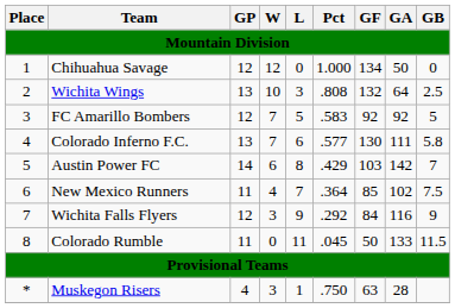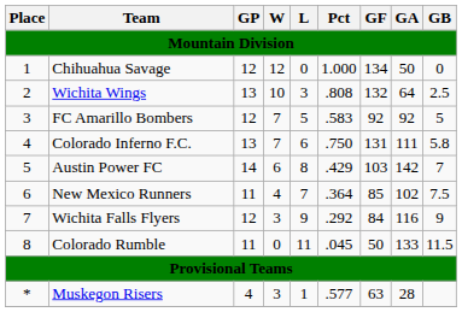Colorado Inferno F.C. | Pct: .577 -> .750
Colorado Inferno F.C. | GF: 130 -> 131
Muskegon Risers | Pct: .750 -> .577
